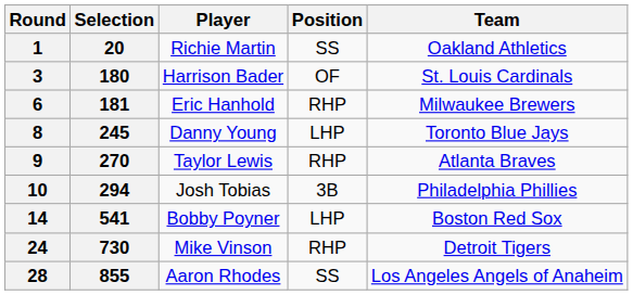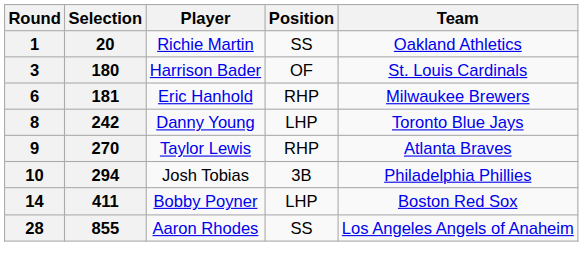8 | Selection: 245 -> 242
14 | Selection: 541 -> 411
- row: 24 | 730 | Mike Vinson | RHP | Detroit Tigers
